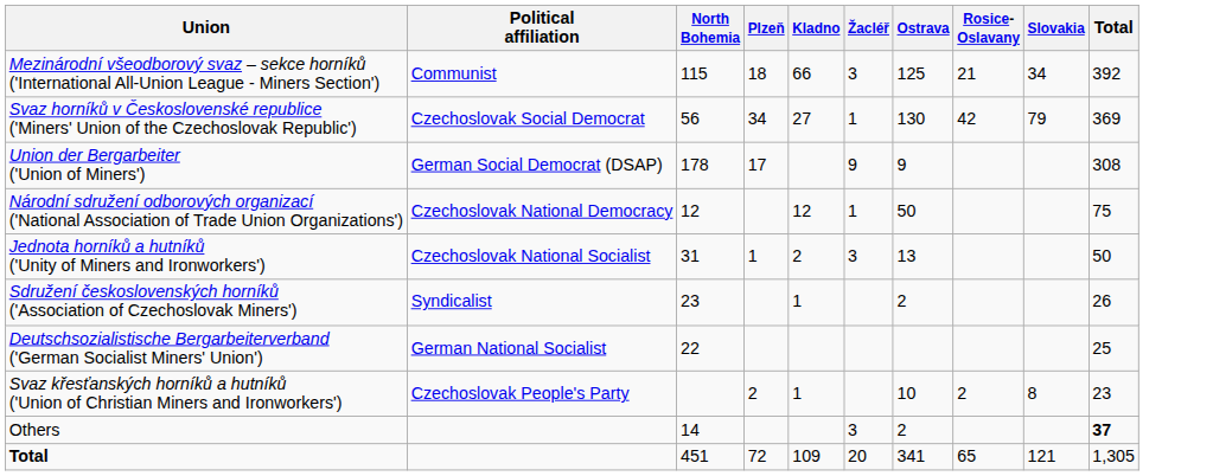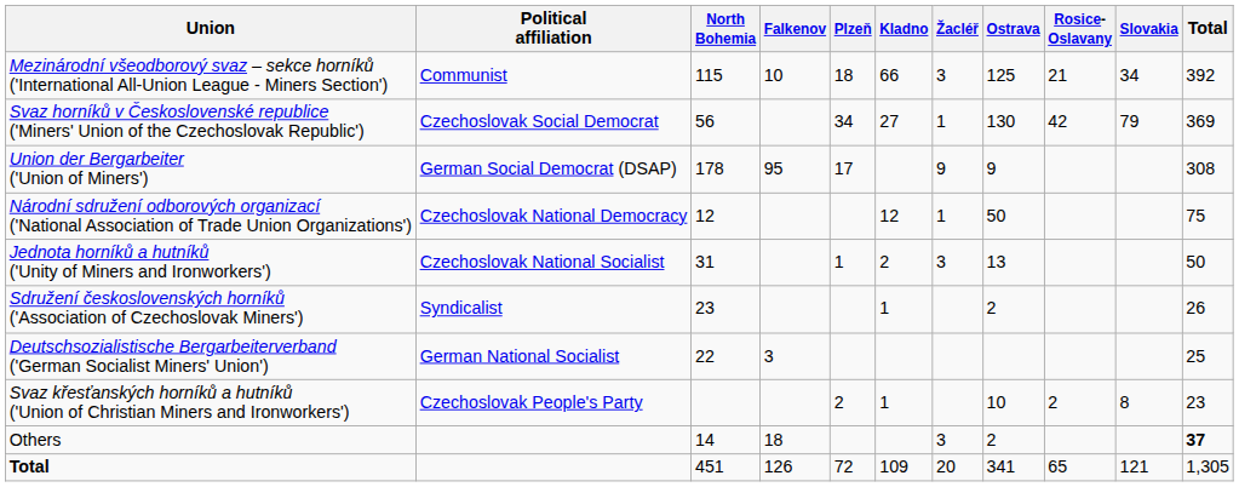+ column: Falkenov | 10 | 95 | 3 | 18 | 126
